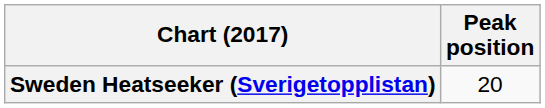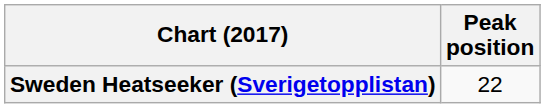Sweden Heatseeker (Sverigetopplistan) | Peak position: 20 -> 22
